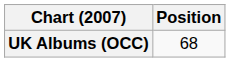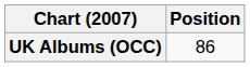UK Albums (OCC) | Position: 68 -> 86
